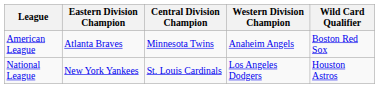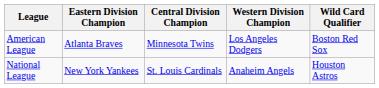American League | Western Division Champion: Anaheim Angels -> Los Angeles Dodgers
National League | Western Division Champion: Los Angeles Dodgers -> Anaheim Angels
